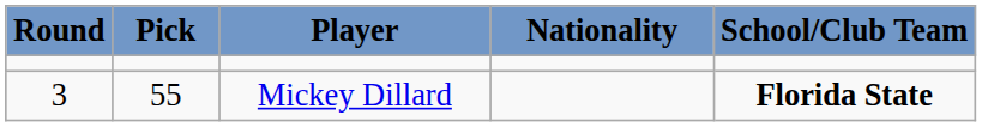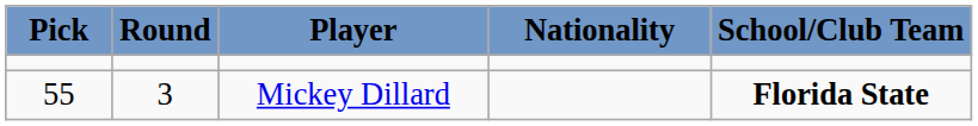columns swapped: Round <-> Pick
